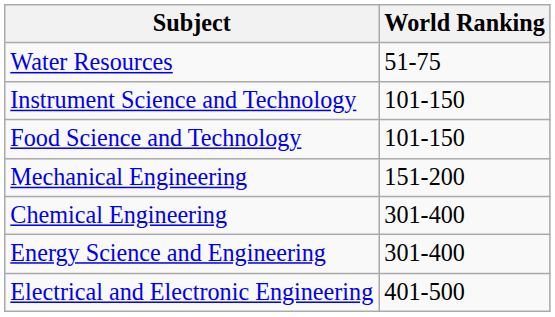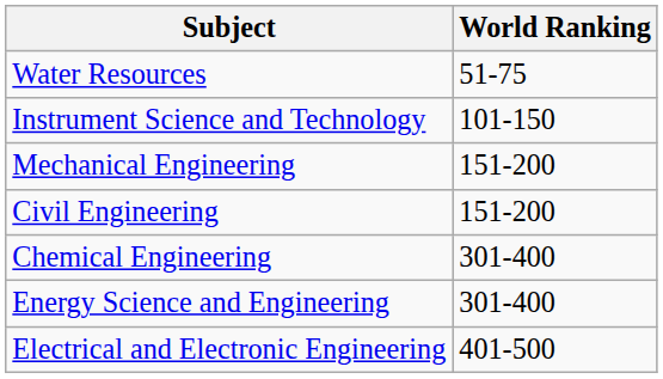- row: Food Science and Technology | 101-150
+ row: Civil Engineering | 151-200
